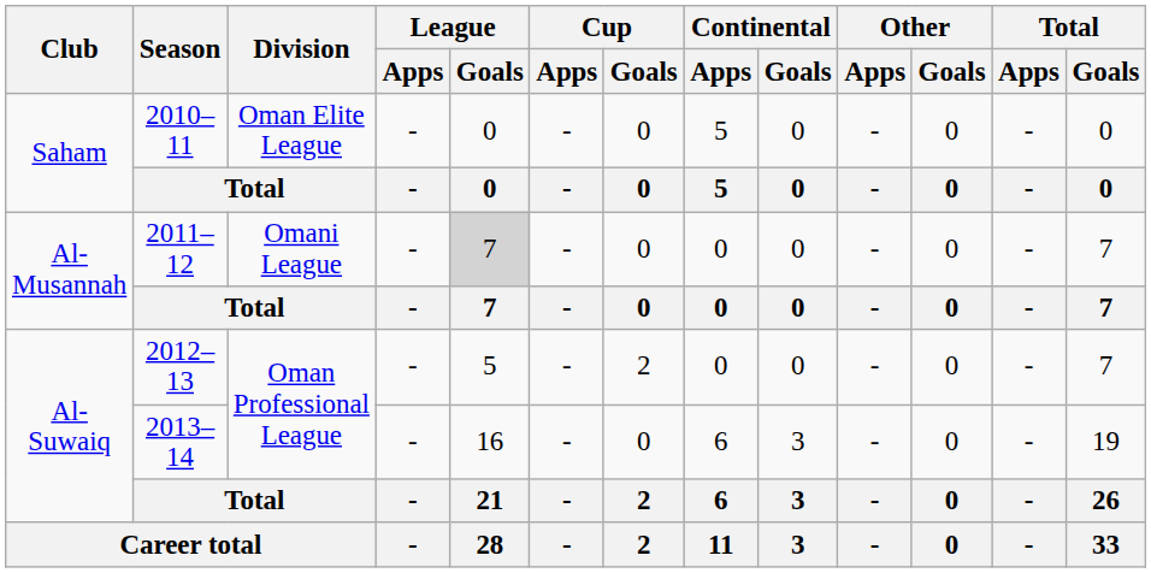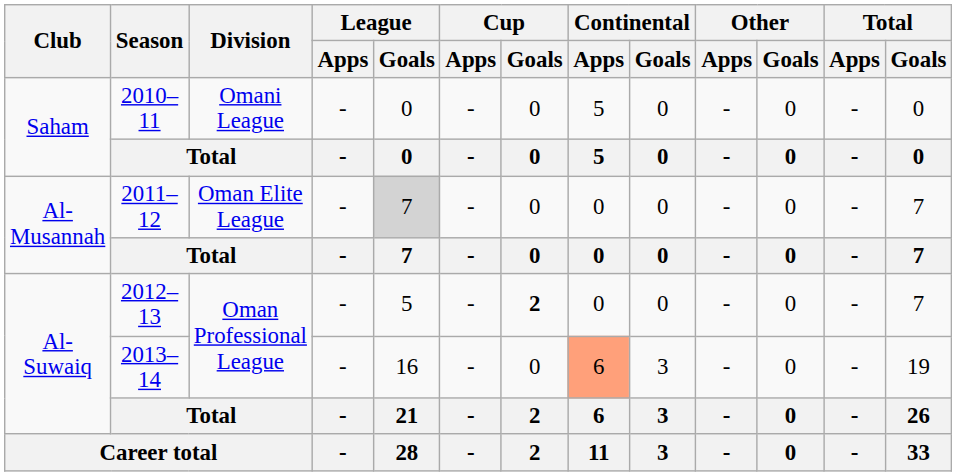2010–11 | Division: Oman Elite League -> Omani League
2011–12 | Division: Omani League -> Oman Elite League
2012–13 | Cup / Goals: normal -> bold
2013–14 | Continental / Apps: no background -> lightsalmon background
